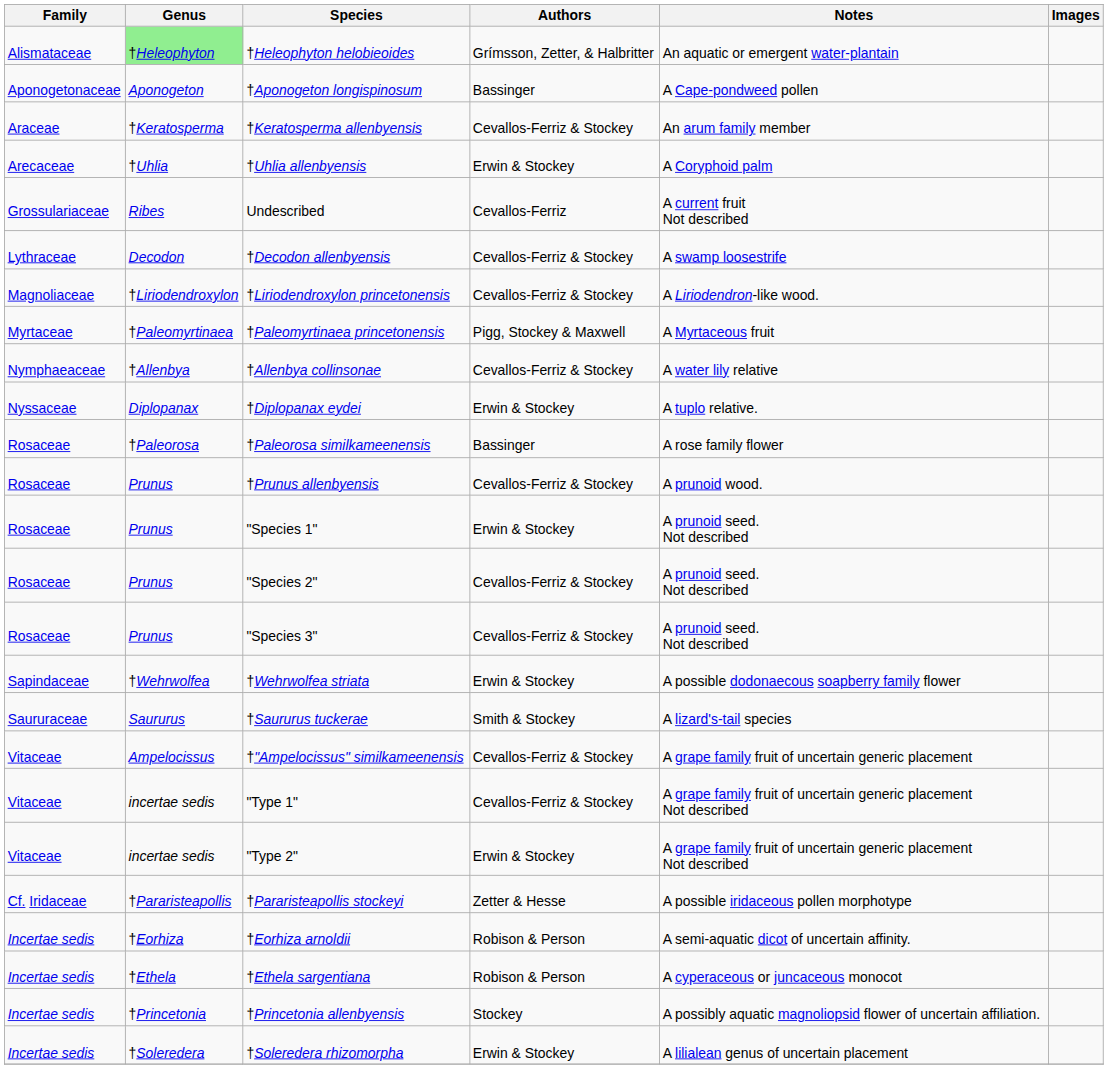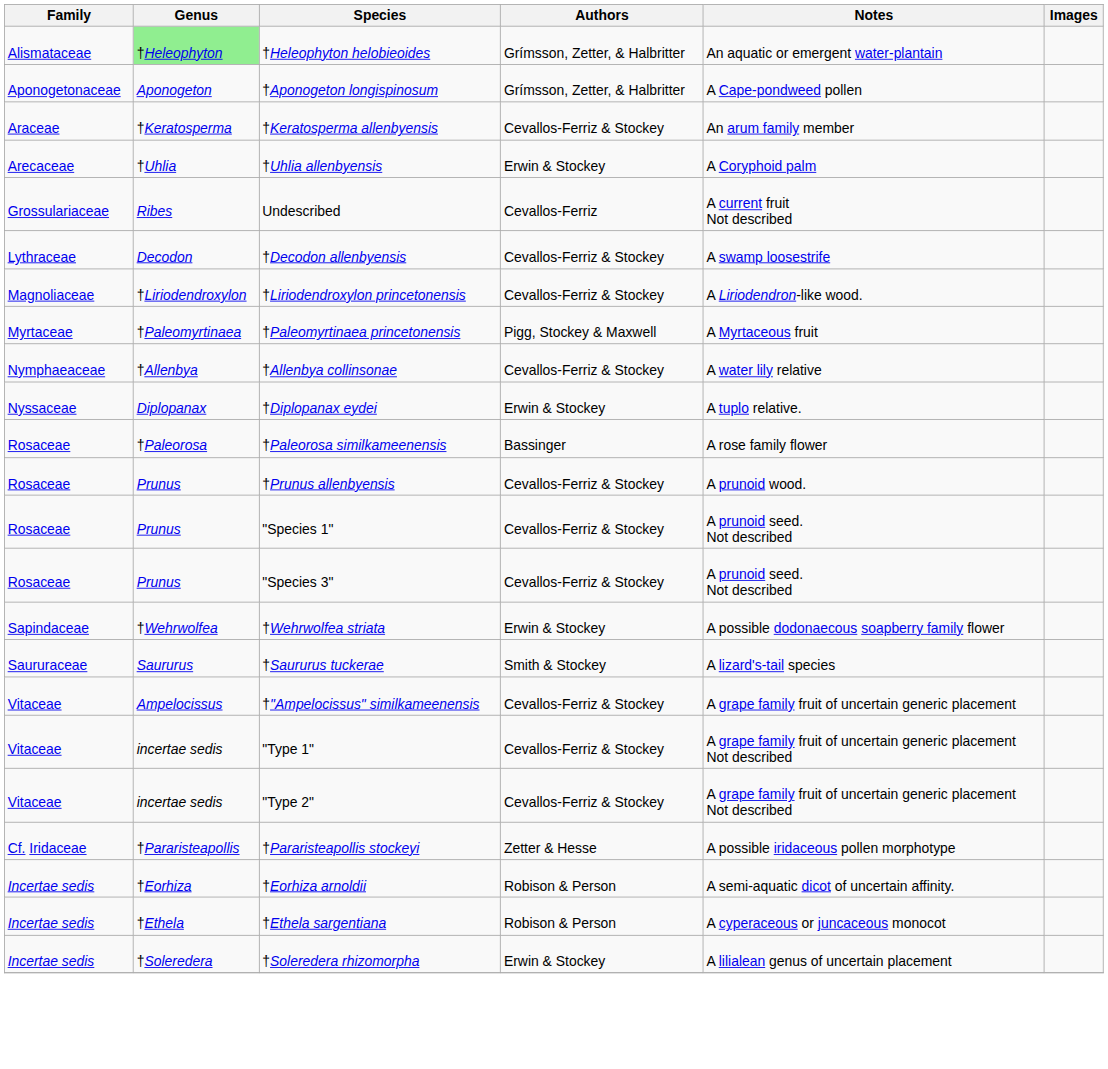†Aponogeton longispinosum | Authors: Bassinger -> Grímsson, Zetter, & Halbritter
"Species 1" | Authors: Erwin & Stockey -> Cevallos-Ferriz & Stockey
- row: Rosaceae | Prunus | "Species 2" | Cevallos-Ferriz & Stockey | A prunoid seed. Not described
"Type 2" | Authors: Erwin & Stockey -> Cevallos-Ferriz & Stockey
- row: Incertae sedis | †Princetonia | †Princetonia allenbyensis | Stockey | A possibly aquatic magnoliopsid flower of uncertain affiliation.
